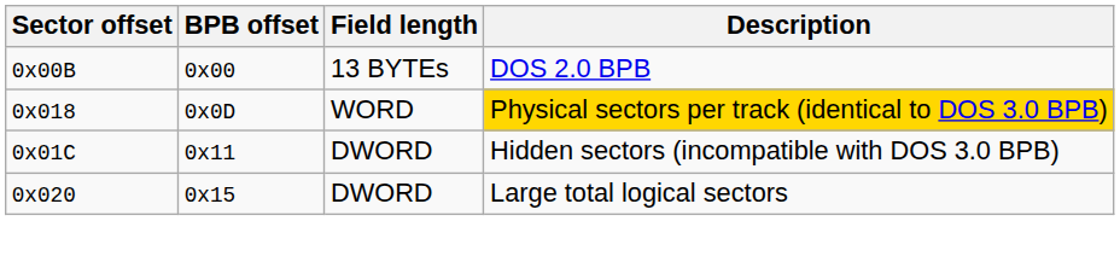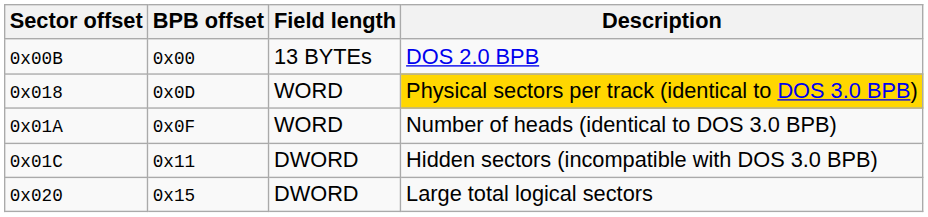+ row: 0x01A | 0x0F | WORD | Number of heads (identical to DOS 3.0 BPB)
